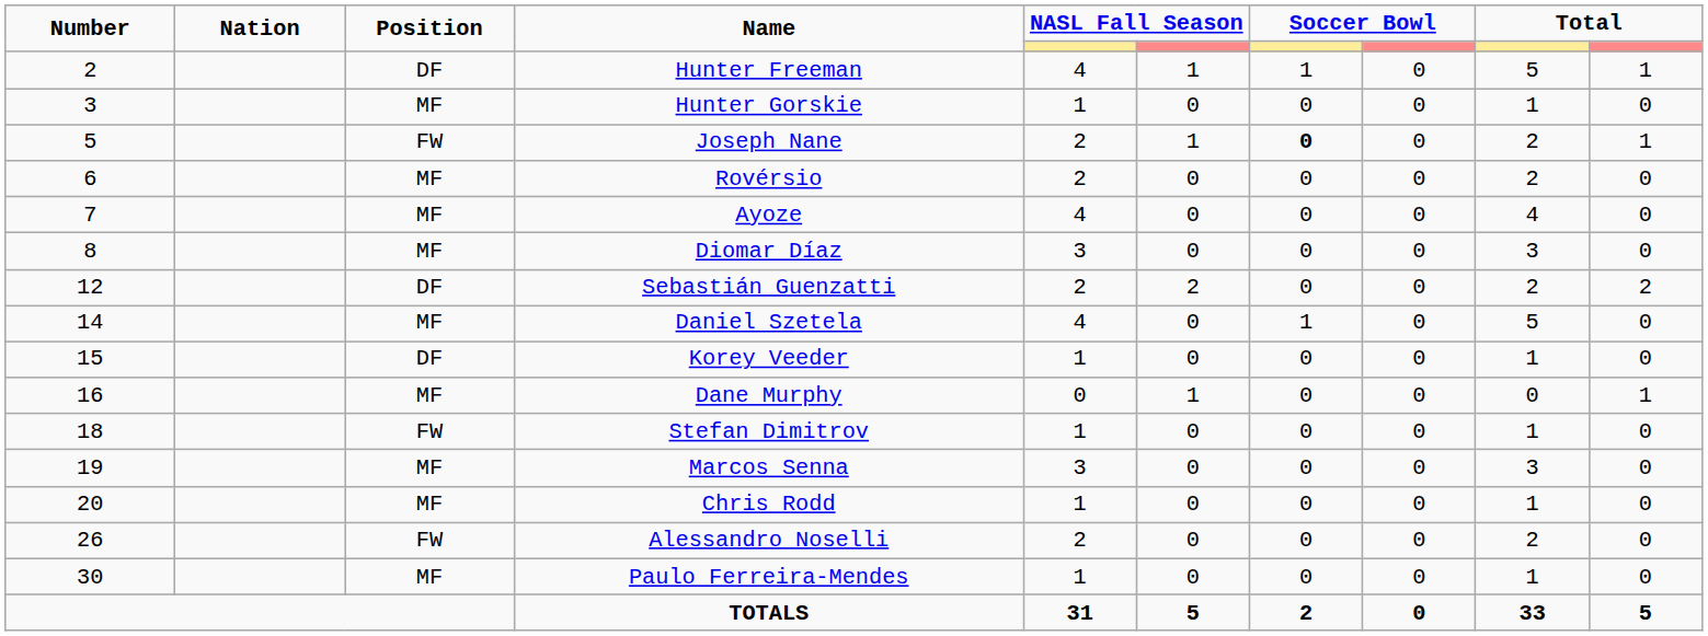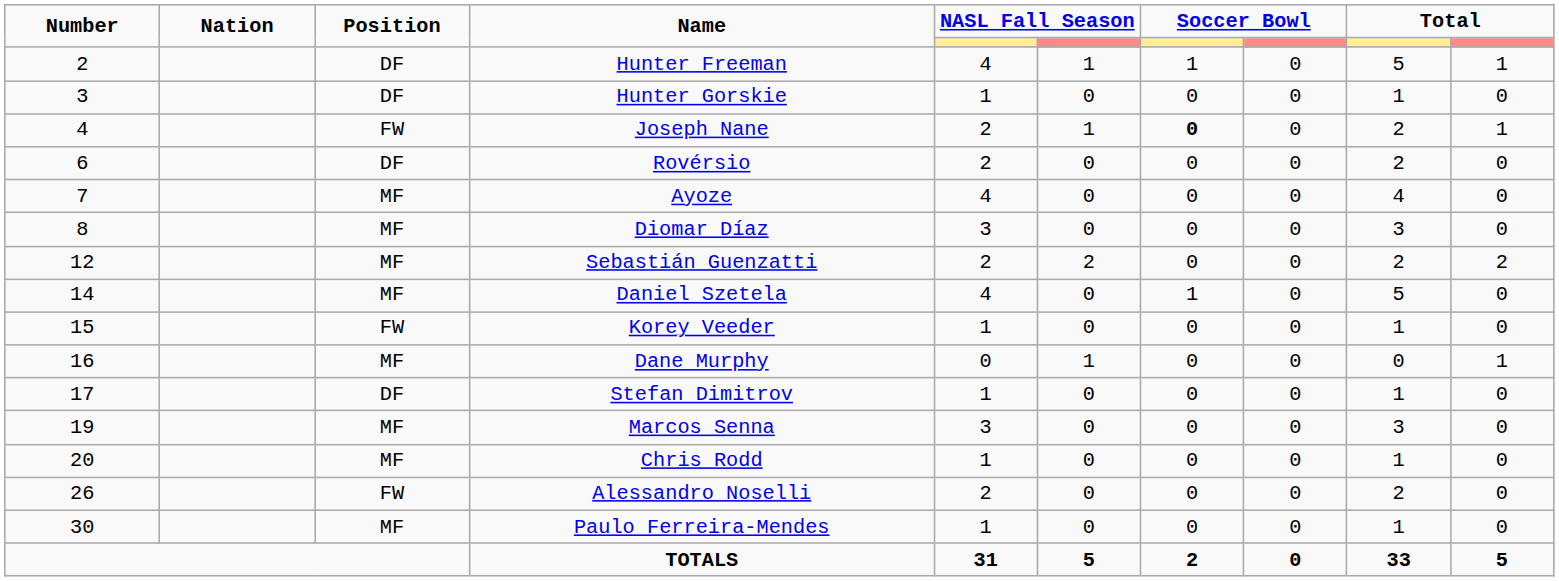Hunter Gorskie | Position: MF -> DF
Joseph Nane | Number: 5 -> 4
Rovérsio | Position: MF -> DF
Sebastián Guenzatti | Position: DF -> MF
Korey Veeder | Position: DF -> FW
Stefan Dimitrov | Number: 18 -> 17
Stefan Dimitrov | Position: FW -> DF
